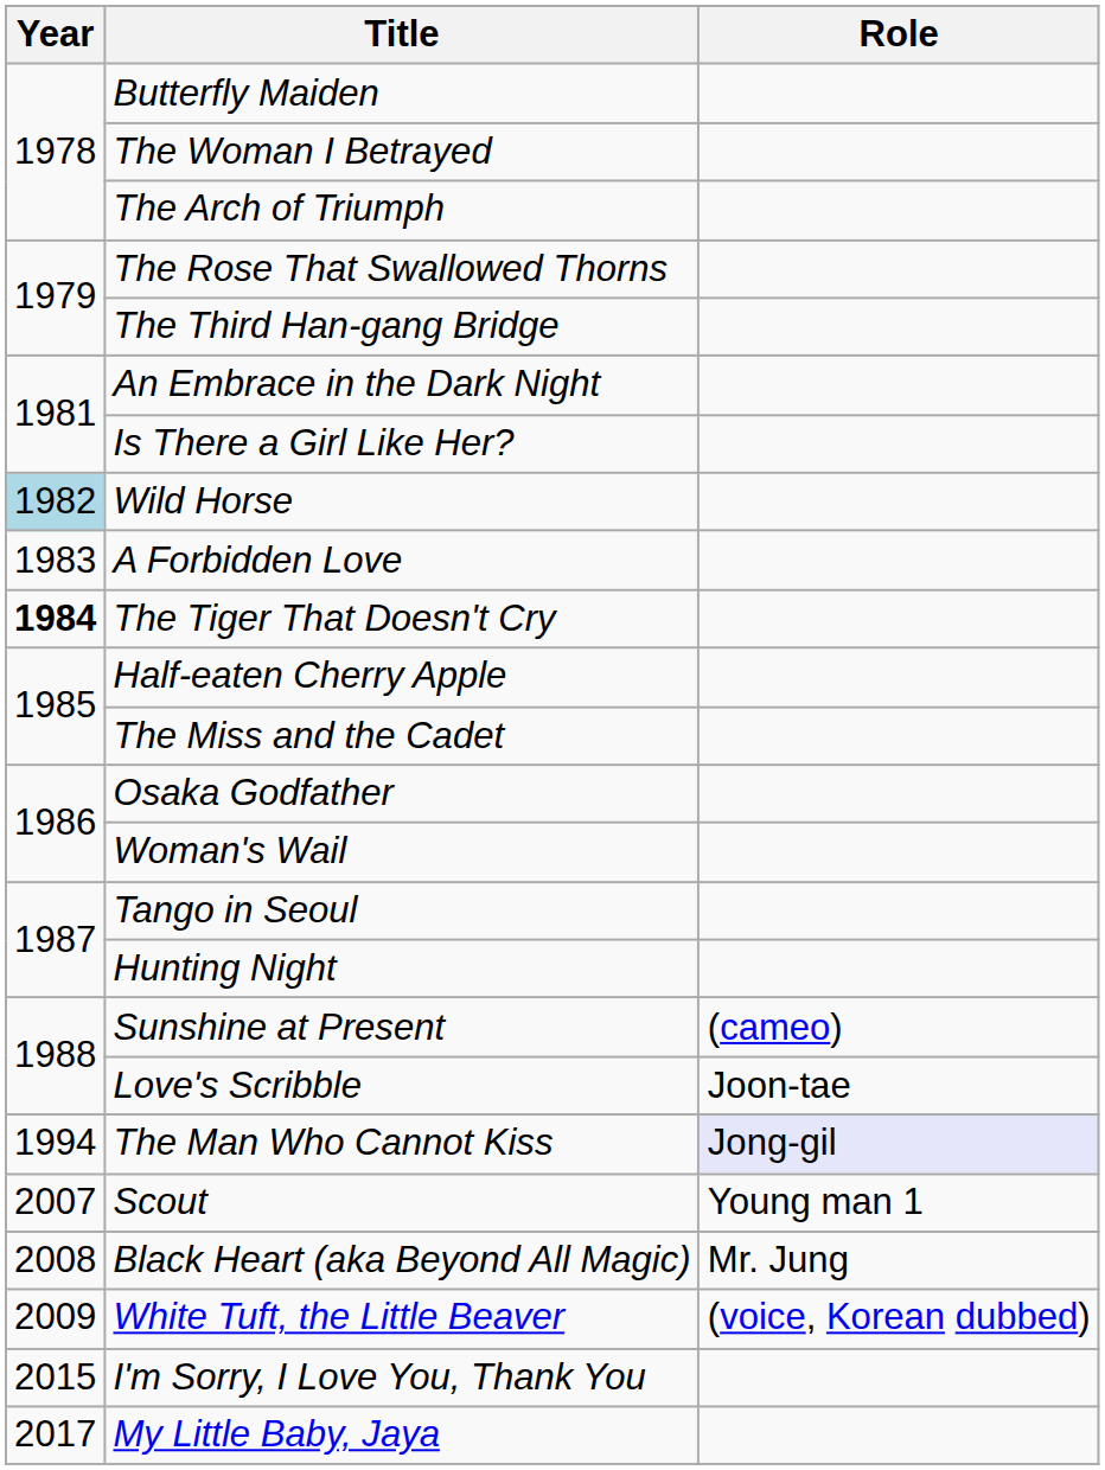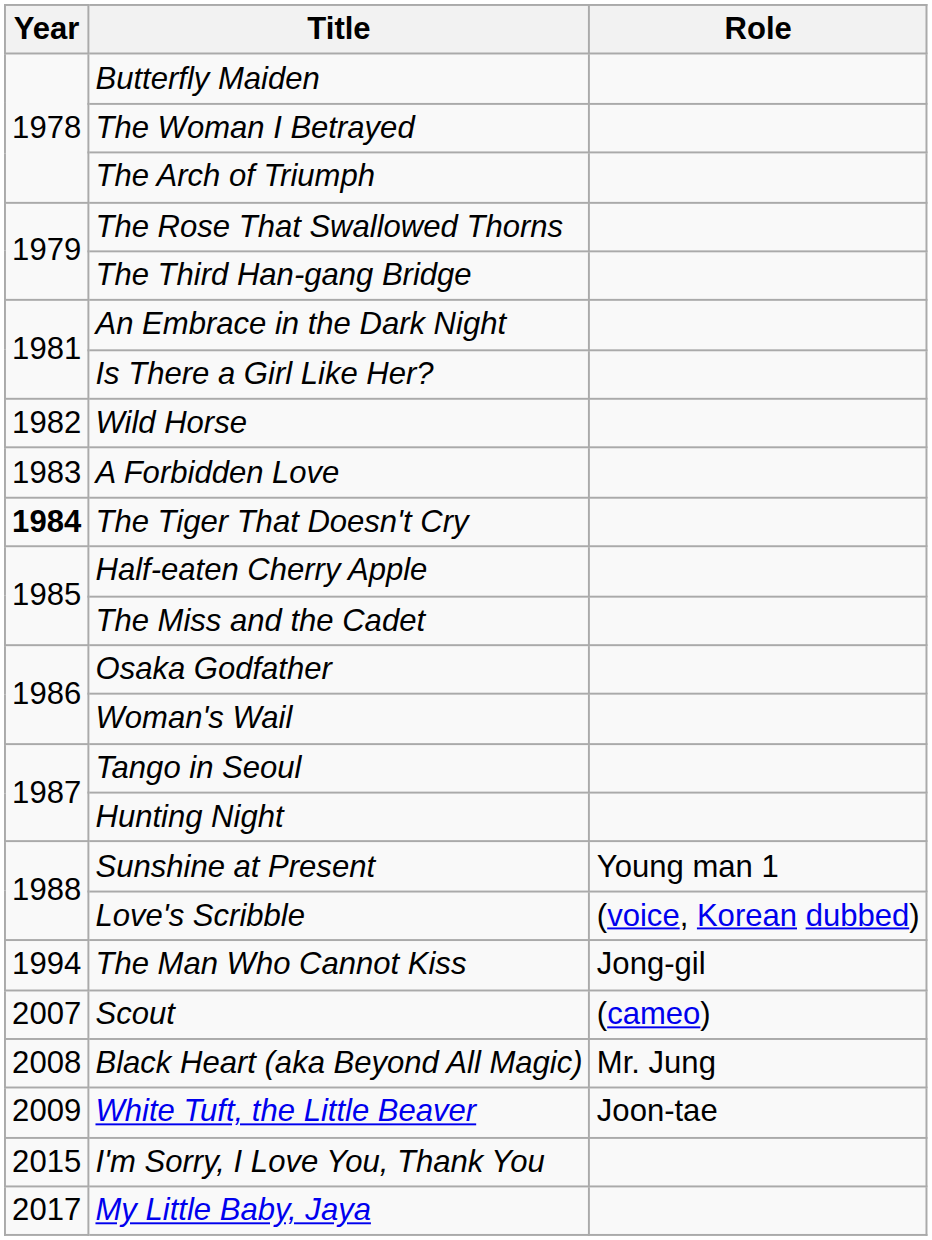Wild Horse | Year: lightblue background -> no background
Sunshine at Present | Role: (cameo) -> Young man 1
Love's Scribble | Role: Joon-tae -> (voice, Korean dubbed)
The Man Who Cannot Kiss | Role: lavender background -> no background
Scout | Role: Young man 1 -> (cameo)
White Tuft, the Little Beaver | Role: (voice, Korean dubbed) -> Joon-tae
